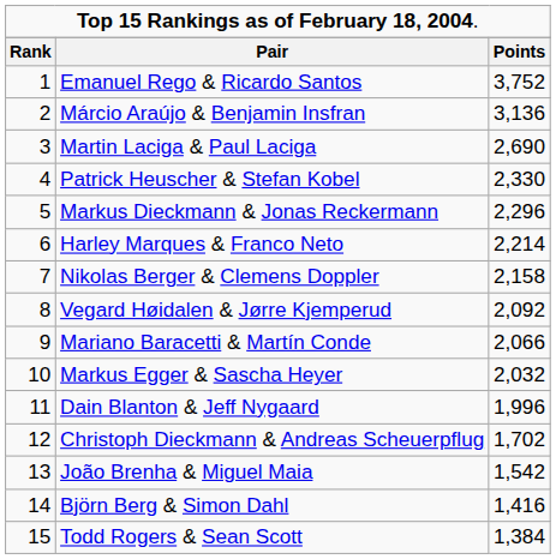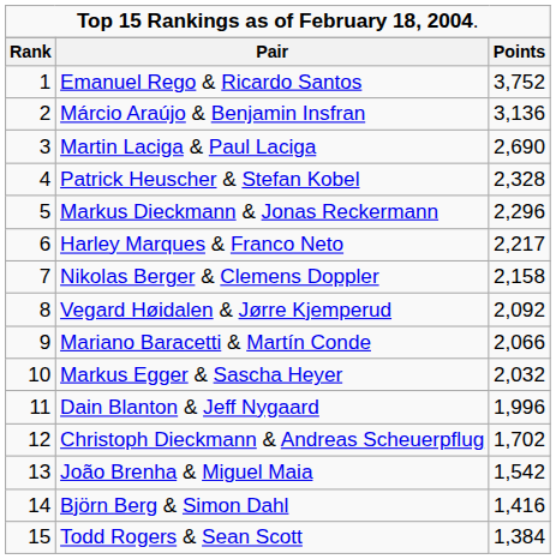Patrick Heuscher & Stefan Kobel | column 3: 2,330 -> 2,328
Harley Marques & Franco Neto | column 3: 2,214 -> 2,217
